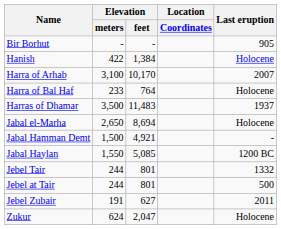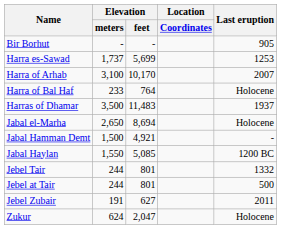- row: Hanish | 422 | 1,384 | Holocene
+ row: Harra es-Sawad | 1,737 | 5,699 | 1253
